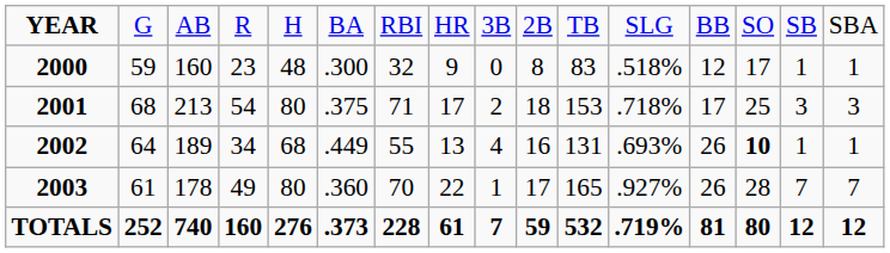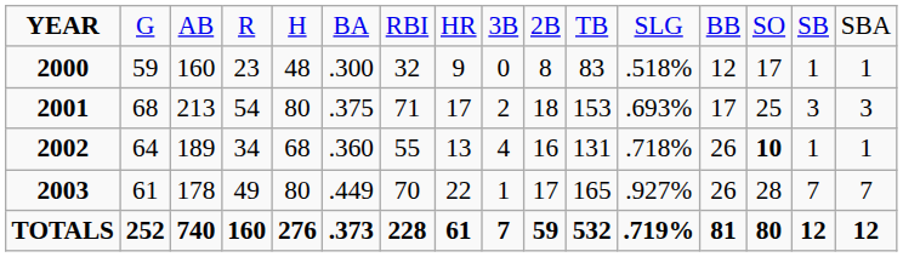2001 | column 12: .718% -> .693%
2002 | column 6: .449 -> .360
2002 | column 12: .693% -> .718%
2003 | column 6: .360 -> .449
